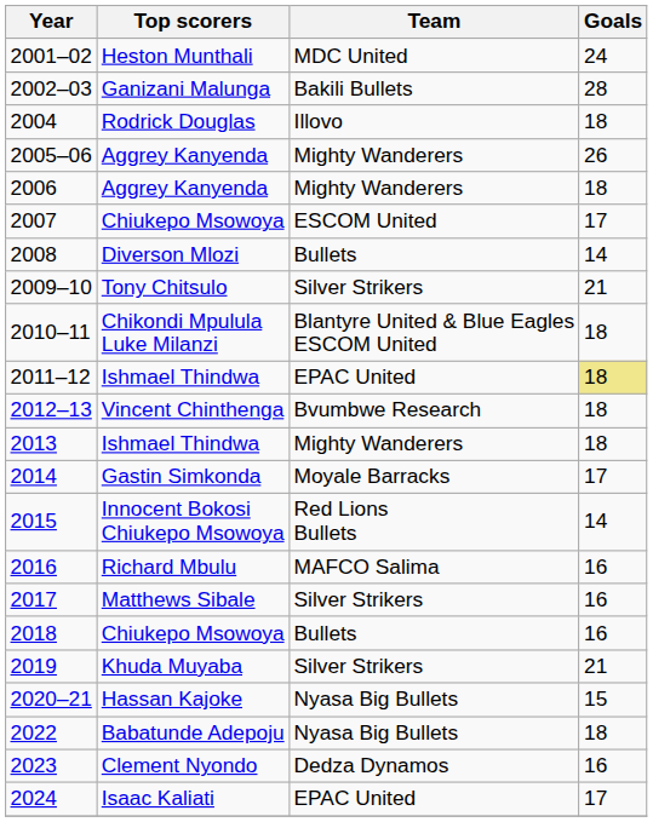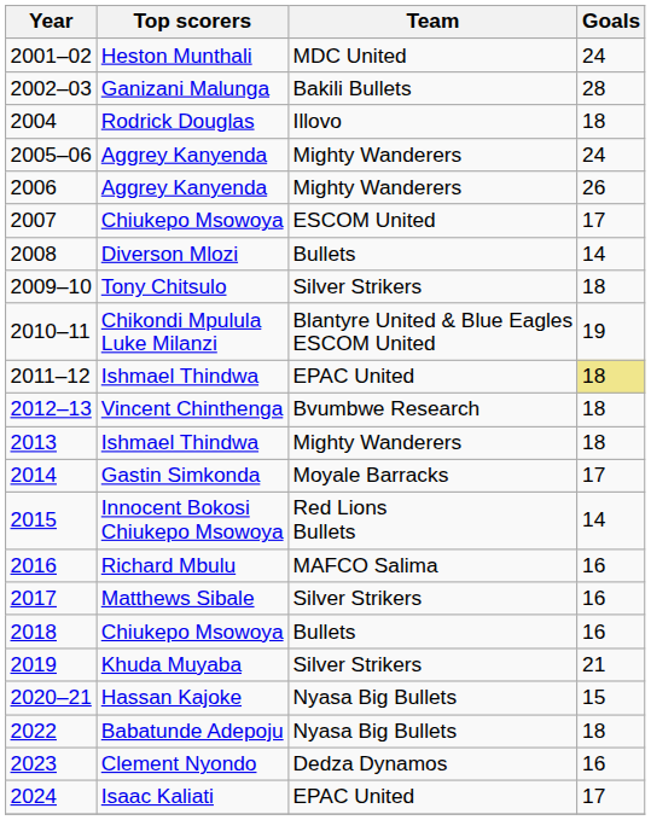2005–06 | Goals: 26 -> 24
2006 | Goals: 18 -> 26
2009–10 | Goals: 21 -> 18
2010–11 | Goals: 18 -> 19
